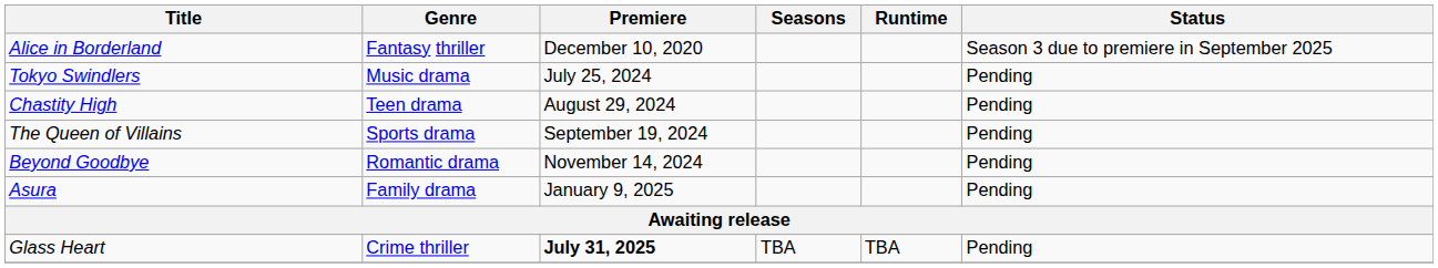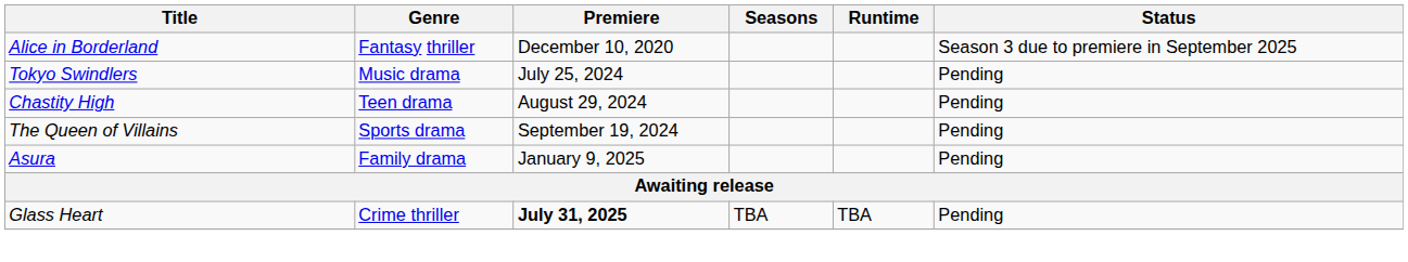- row: Beyond Goodbye | Romantic drama | November 14, 2024 | Pending
